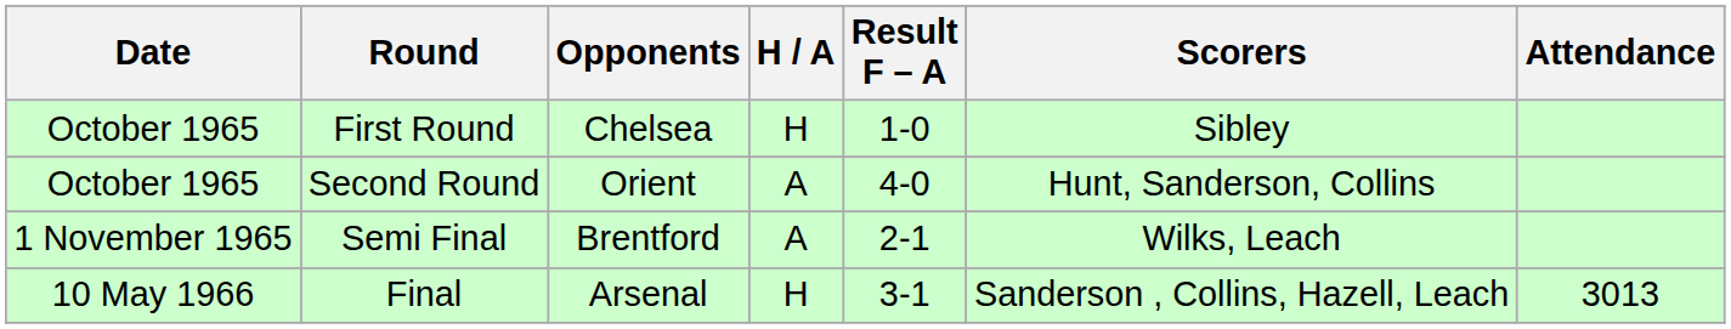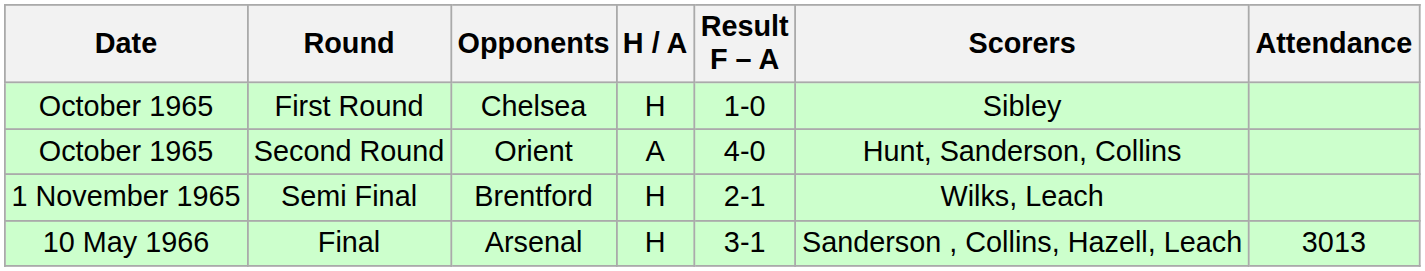Semi Final | H / A: A -> H
